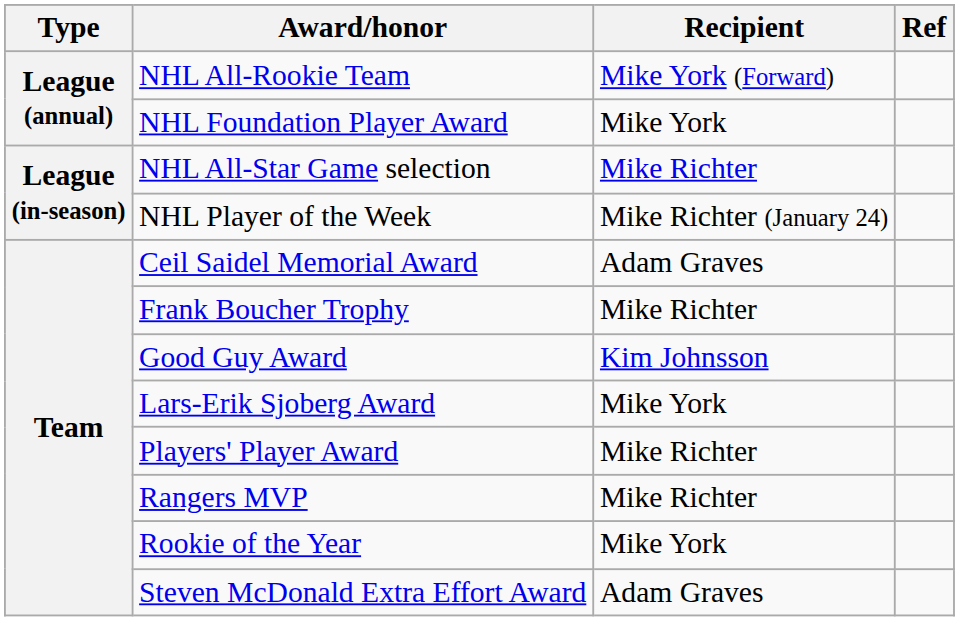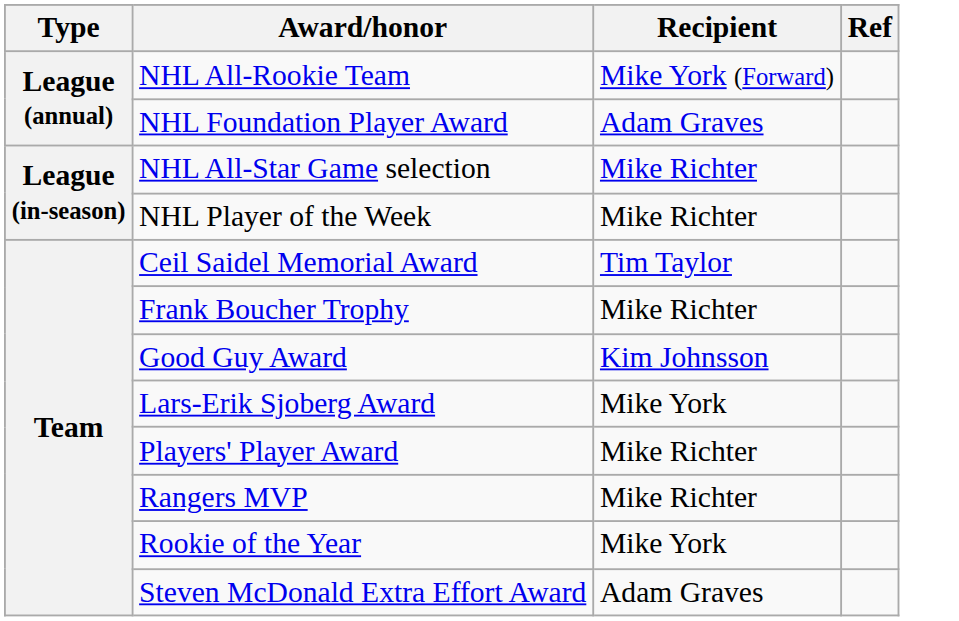NHL Foundation Player Award | Recipient: Mike York -> Adam Graves
NHL Player of the Week | Recipient: Mike Richter (January 24) -> Mike Richter
Ceil Saidel Memorial Award | Recipient: Adam Graves -> Tim Taylor
